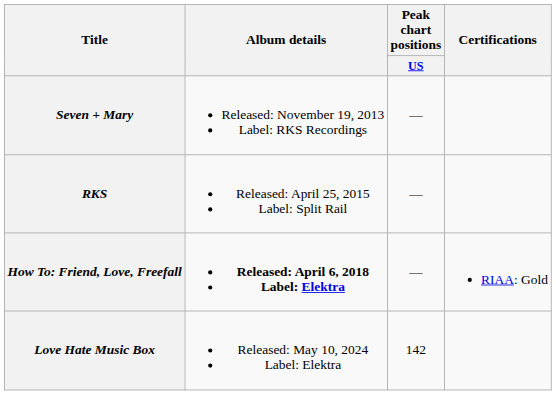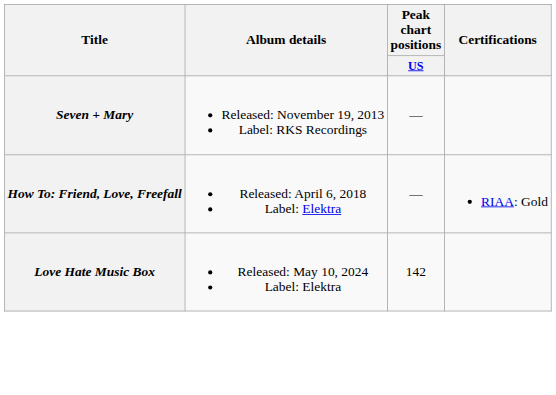- row: RKS | Released: April 25, 2015 Label: Split Rail | —
How To: Friend, Love, Freefall | Album details: bold -> normal
